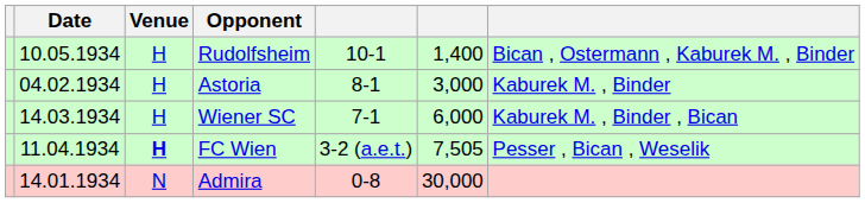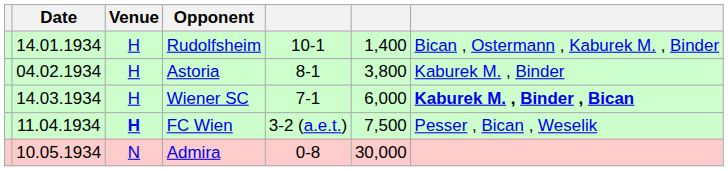Rudolfsheim | Date: 10.05.1934 -> 14.01.1934
Astoria | column 6: 3,000 -> 3,800
Wiener SC | column 7: normal -> bold
FC Wien | column 6: 7,505 -> 7,500
Admira | Date: 14.01.1934 -> 10.05.1934
